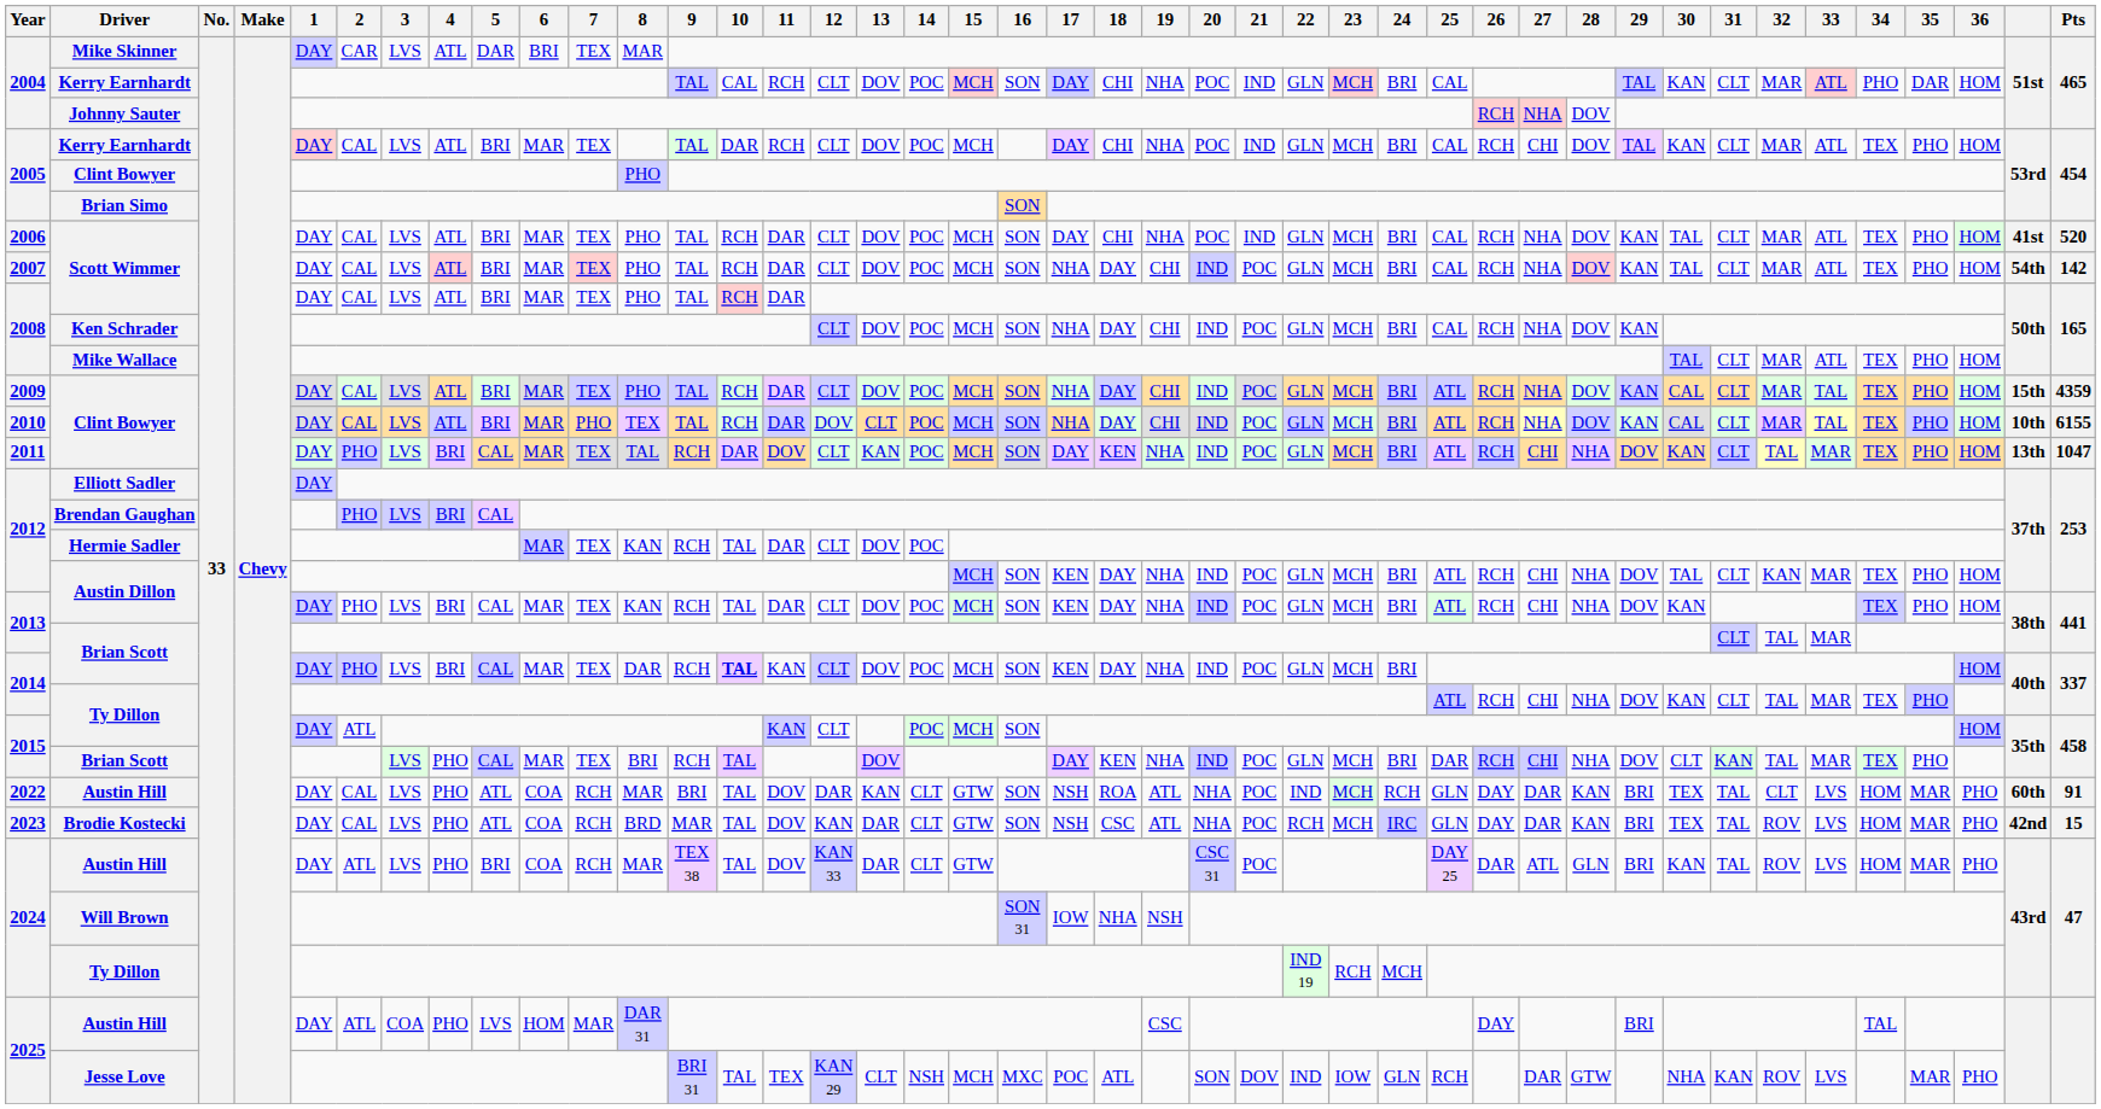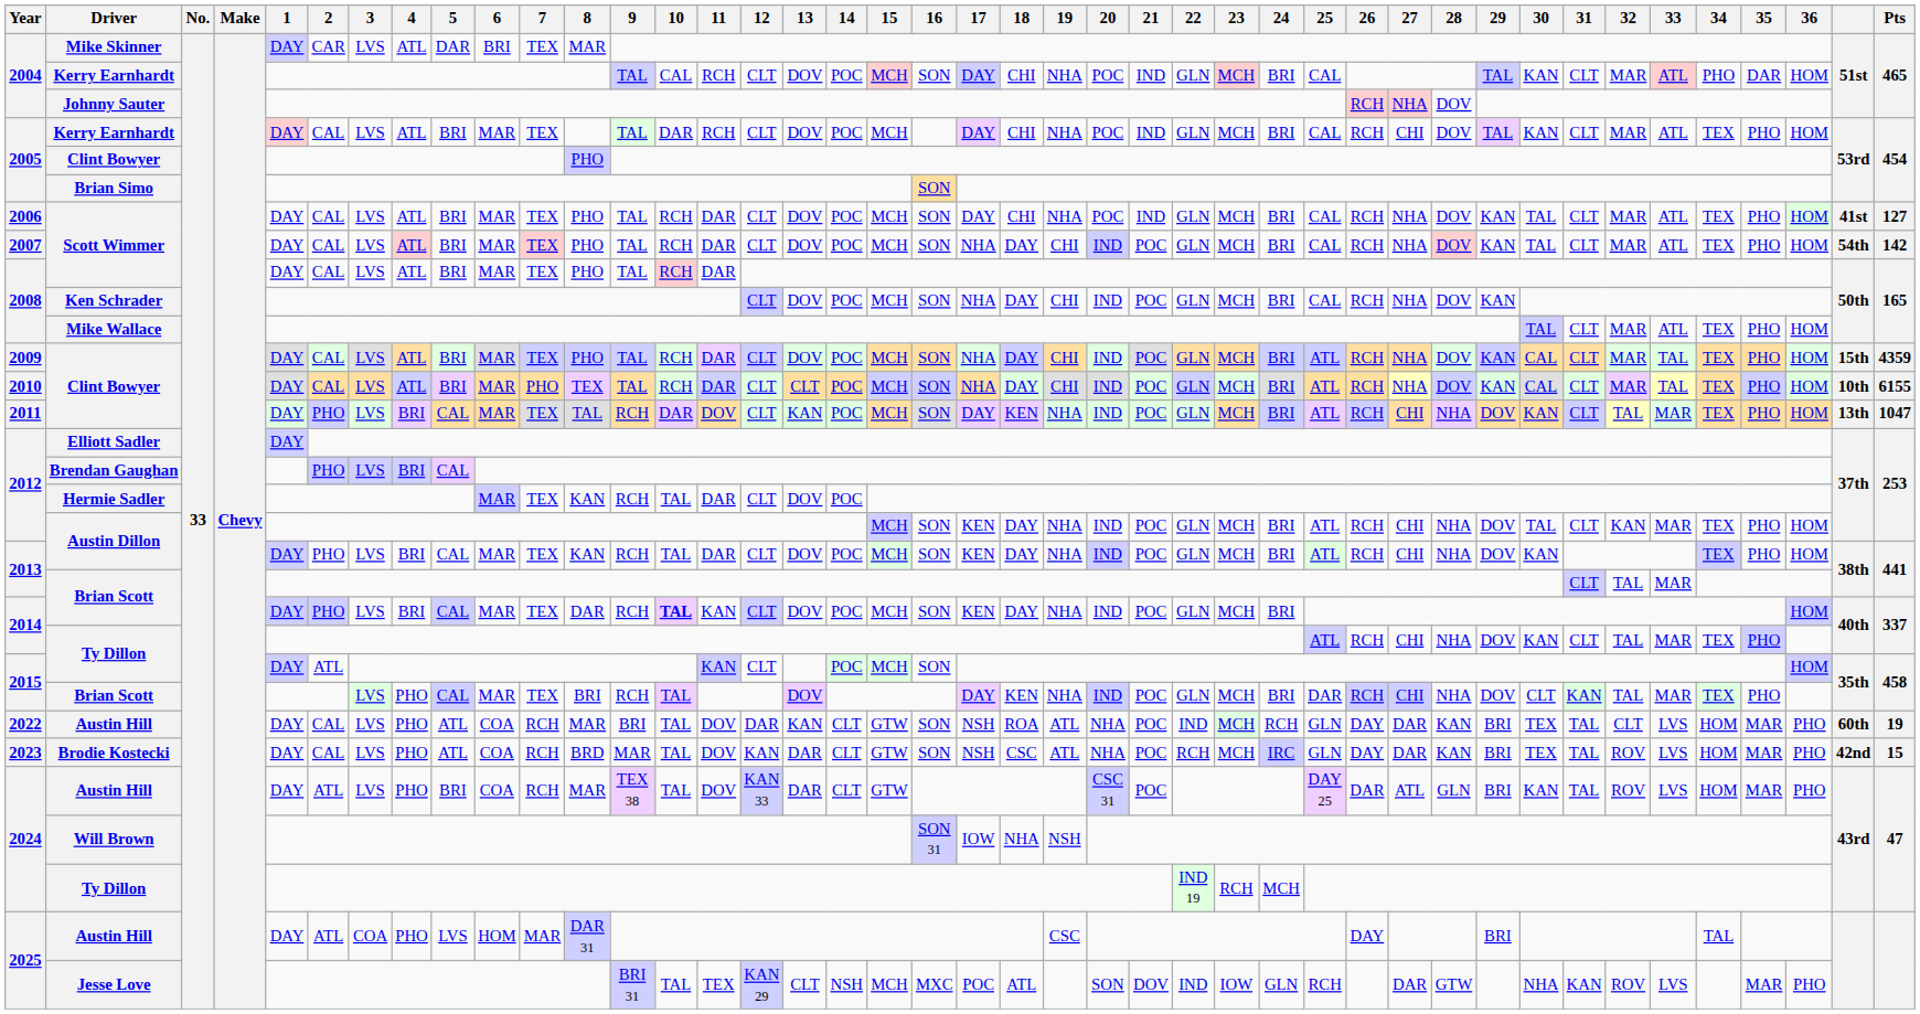2006 / Scott Wimmer | Pts: 520 -> 127
2010 / Clint Bowyer | 12: DOV -> CLT
2022 / Austin Hill | Pts: 91 -> 19
